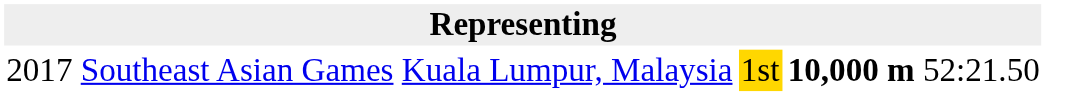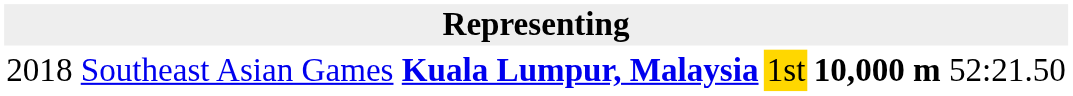Southeast Asian Games | column 1: 2017 -> 2018
Southeast Asian Games | column 3: normal -> bold
